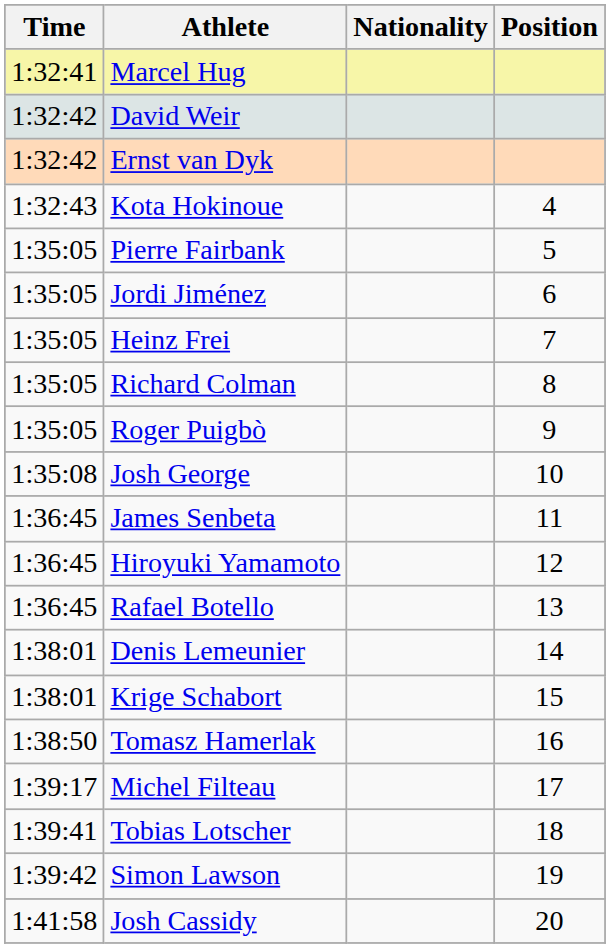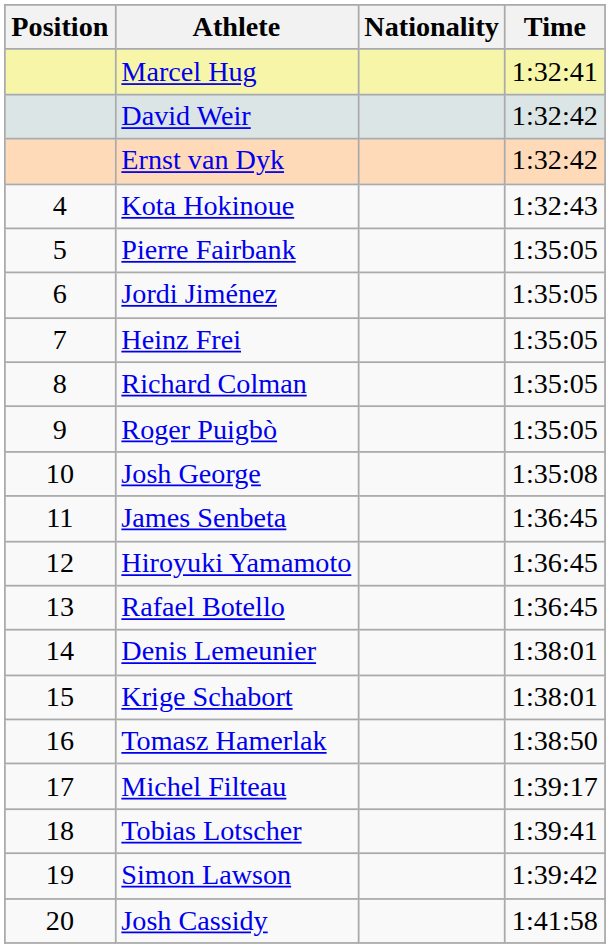columns swapped: Position <-> Time
